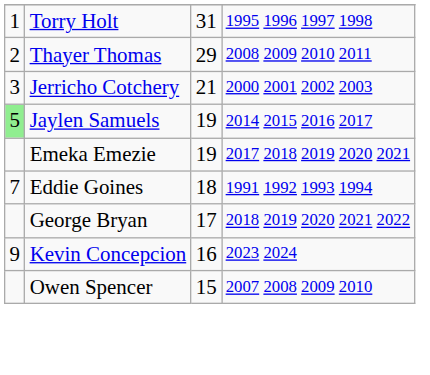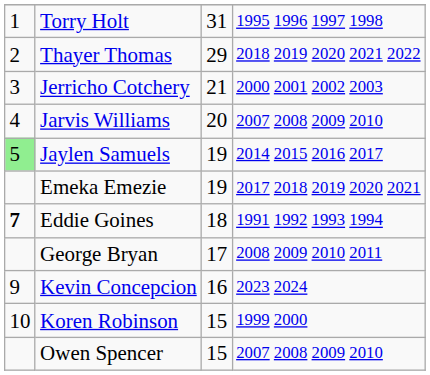Thayer Thomas | column 4: 2008 2009 2010 2011 -> 2018 2019 2020 2021 2022
+ row: 4 | Jarvis Williams | 20 | 2007 2008 2009 2010
Eddie Goines | column 1: normal -> bold
George Bryan | column 4: 2018 2019 2020 2021 2022 -> 2008 2009 2010 2011
+ row: 10 | Koren Robinson | 15 | 1999 2000
